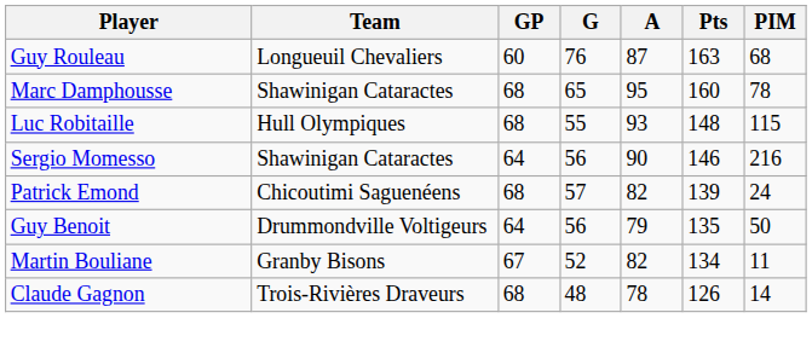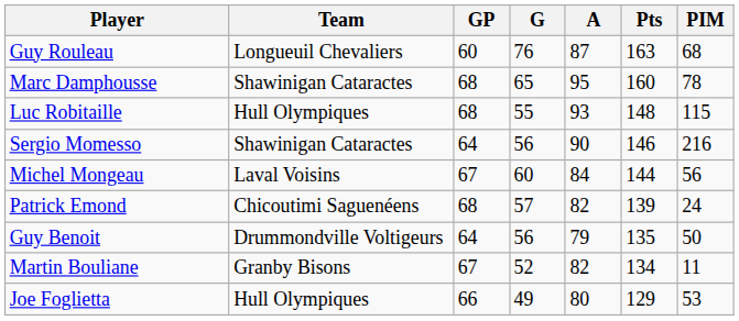+ row: Michel Mongeau | Laval Voisins | 67 | 60 | 84 | 144 | 56
+ row: Joe Foglietta | Hull Olympiques | 66 | 49 | 80 | 129 | 53
- row: Claude Gagnon | Trois-Rivières Draveurs | 68 | 48 | 78 | 126 | 14
